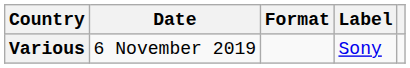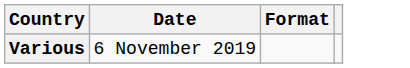- column: Label | Sony
